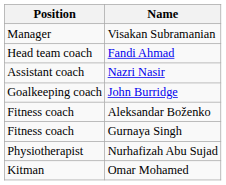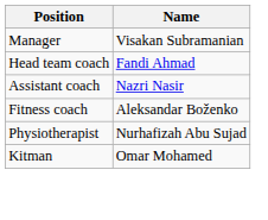- row: Goalkeeping coach | John Burridge
- row: Fitness coach | Gurnaya Singh
